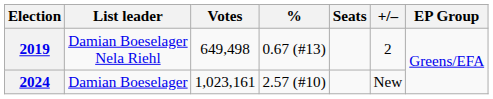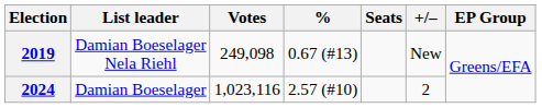2019 | Votes: 649,498 -> 249,098
2019 | +/–: 2 -> New
2024 | Votes: 1,023,161 -> 1,023,116
2024 | +/–: New -> 2
